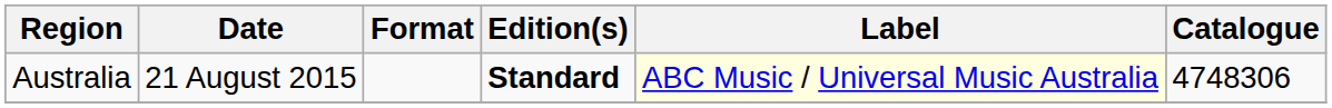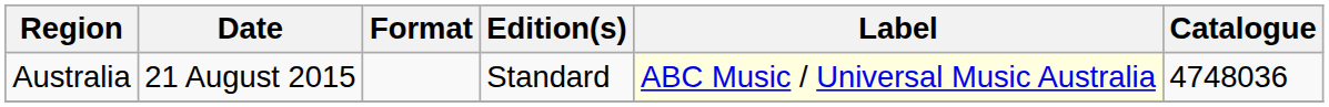Australia | Edition(s): bold -> normal
Australia | Catalogue: 4748306 -> 4748036
